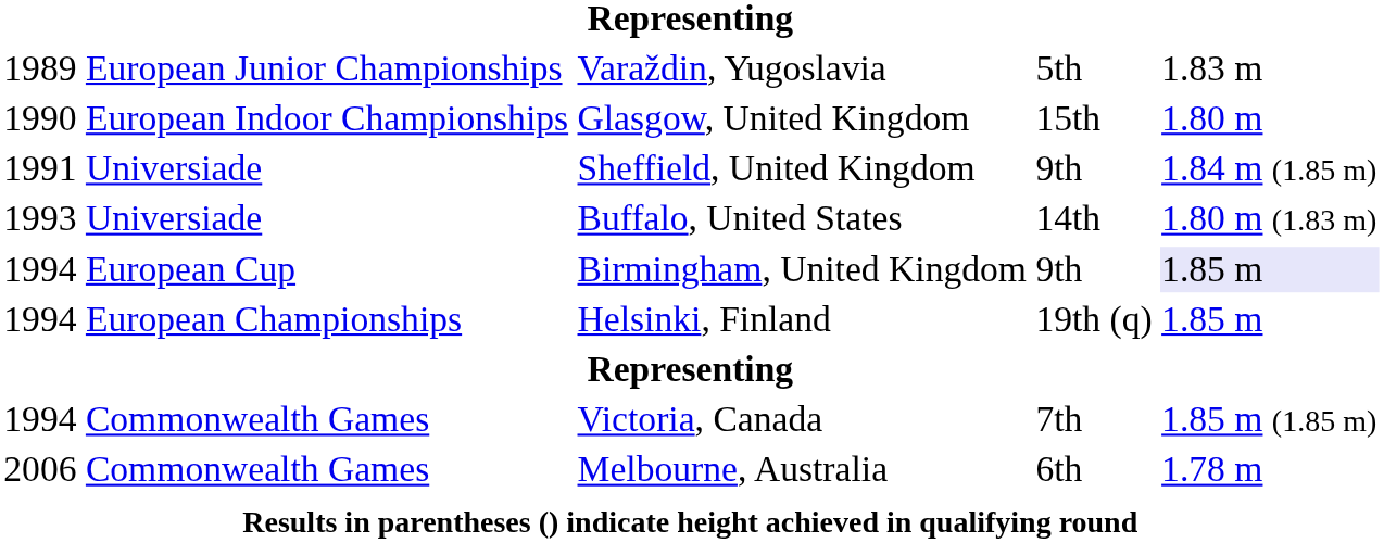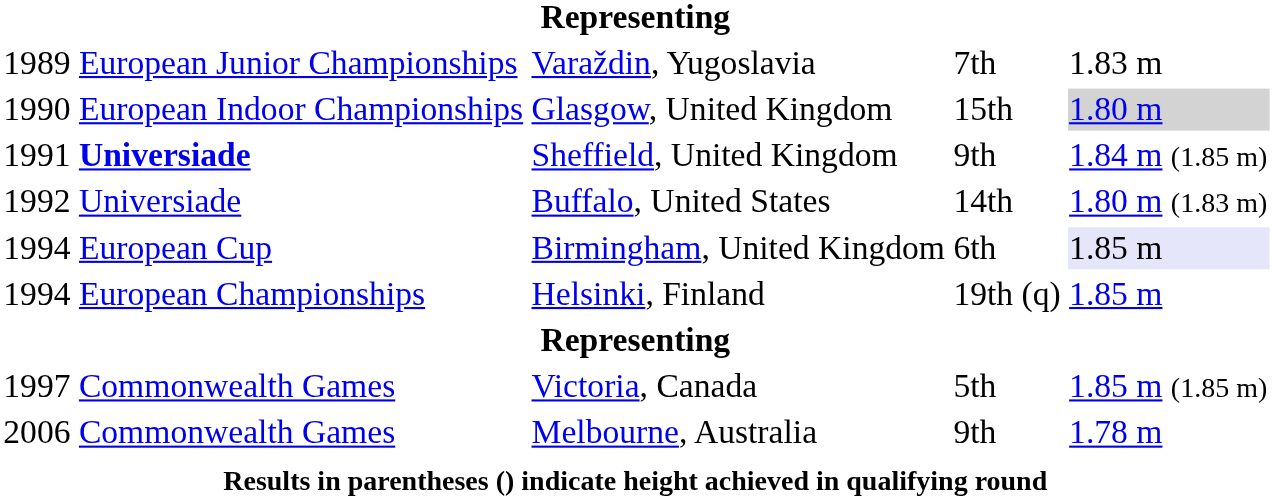Varaždin, Yugoslavia | column 4: 5th -> 7th
Glasgow, United Kingdom | column 5: no background -> lightgrey background
Sheffield, United Kingdom | column 2: normal -> bold
Buffalo, United States | column 1: 1993 -> 1992
Birmingham, United Kingdom | column 4: 9th -> 6th
Victoria, Canada | column 1: 1994 -> 1997
Victoria, Canada | column 4: 7th -> 5th
Melbourne, Australia | column 4: 6th -> 9th
